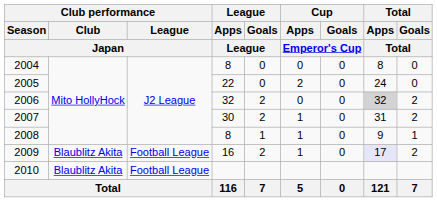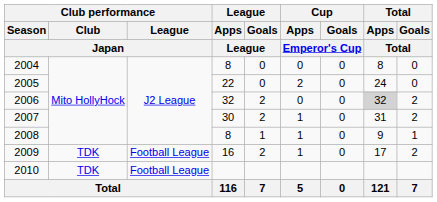2009 | Club performance / Club / Japan: Blaublitz Akita -> TDK
2009 | Total / Apps / Total: lavender background -> no background
2010 | Club performance / Club / Japan: Blaublitz Akita -> TDK
